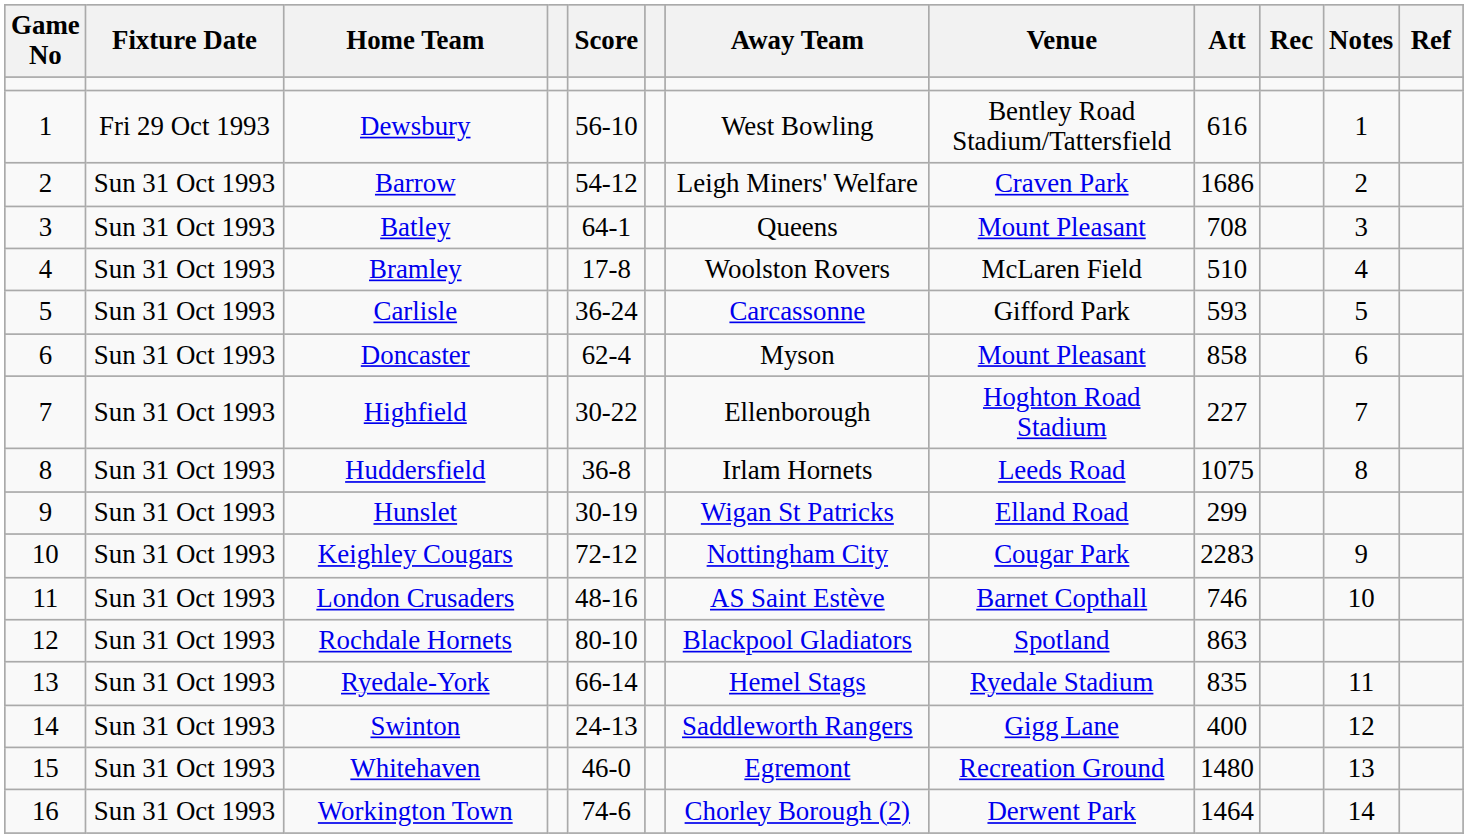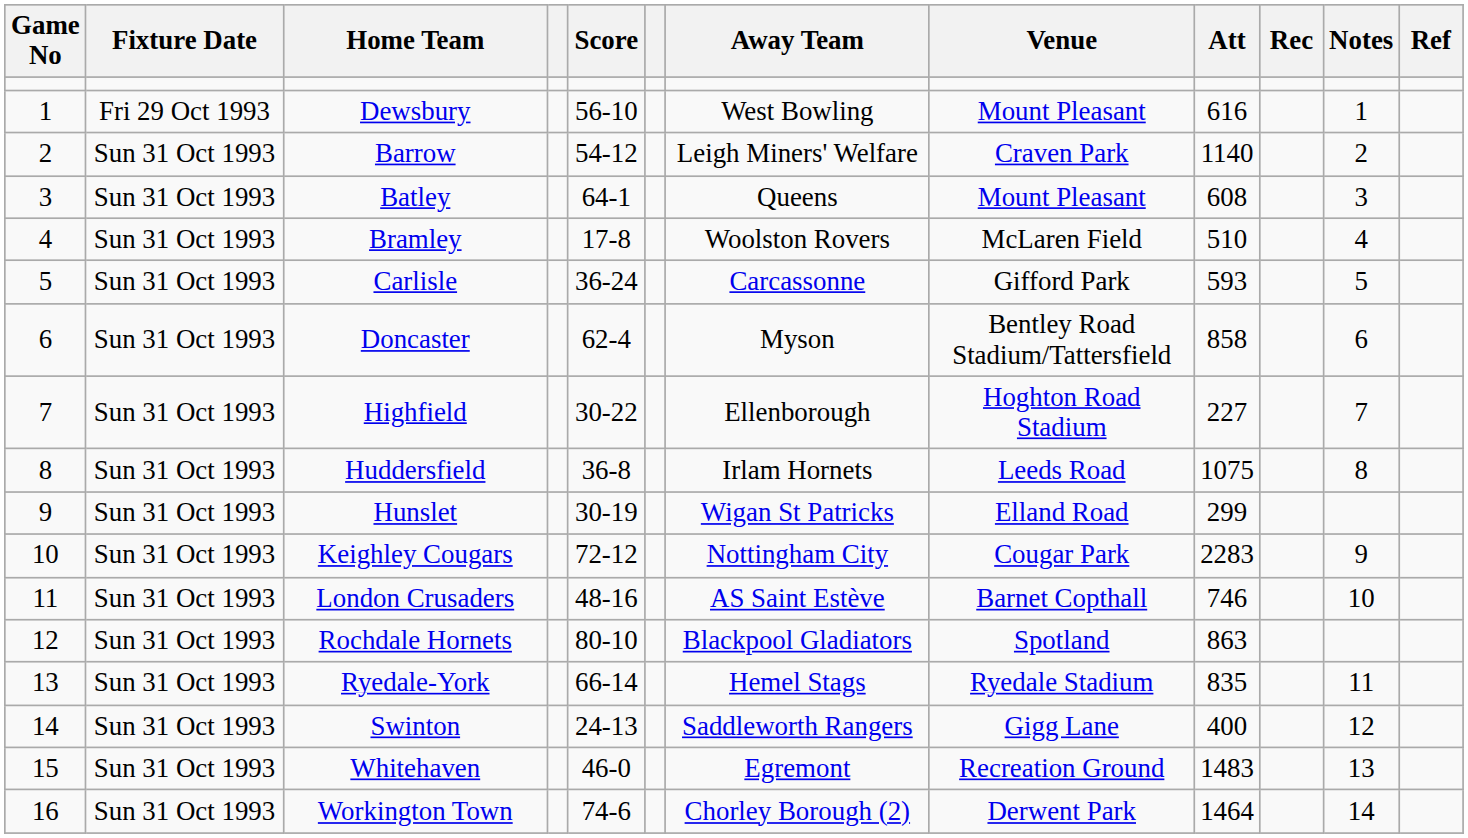Dewsbury | Venue: Bentley Road Stadium/Tattersfield -> Mount Pleasant
Barrow | Att: 1686 -> 1140
Batley | Att: 708 -> 608
Doncaster | Venue: Mount Pleasant -> Bentley Road Stadium/Tattersfield
Whitehaven | Att: 1480 -> 1483
